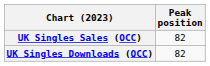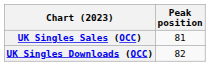UK Singles Sales (OCC) | Peak position: 82 -> 81
